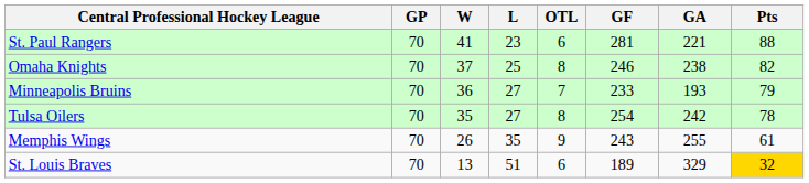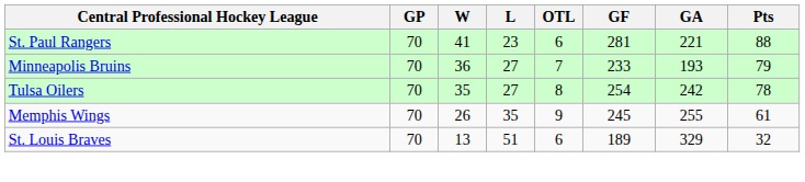- row: Omaha Knights | 70 | 37 | 25 | 8 | 246 | 238 | 82
Memphis Wings | GF: 243 -> 245
St. Louis Braves | Pts: gold background -> no background
